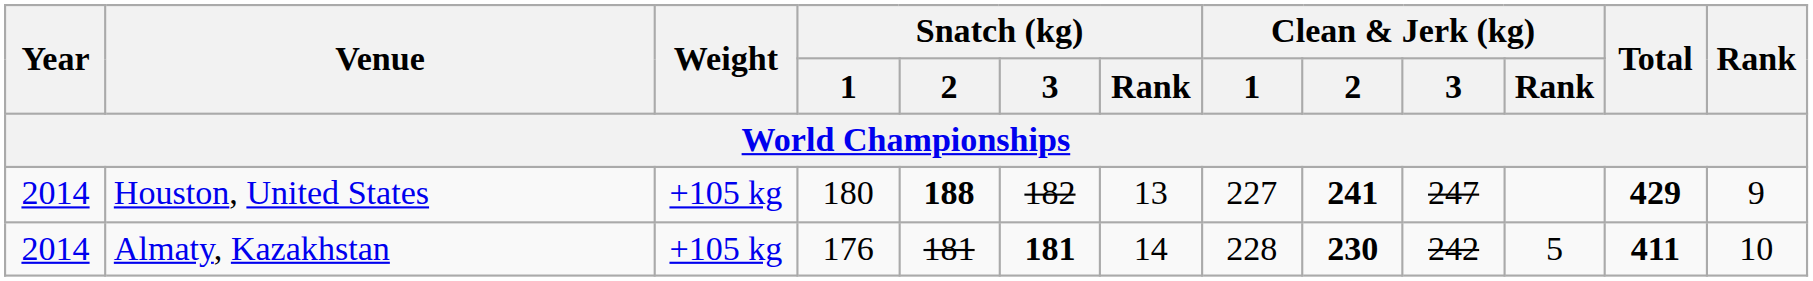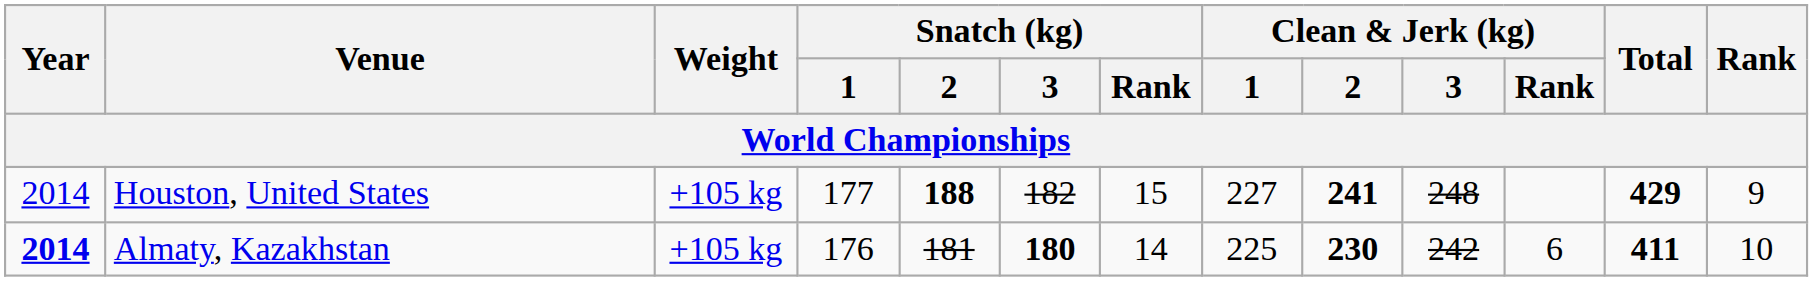Houston, United States | Snatch (kg) / 1: 180 -> 177
Houston, United States | Snatch (kg) / Rank: 13 -> 15
Houston, United States | Clean & Jerk (kg) / 3: 247 -> 248
Almaty, Kazakhstan | Year: normal -> bold
Almaty, Kazakhstan | Snatch (kg) / 3: 181 -> 180
Almaty, Kazakhstan | Clean & Jerk (kg) / 1: 228 -> 225
Almaty, Kazakhstan | Clean & Jerk (kg) / Rank: 5 -> 6
